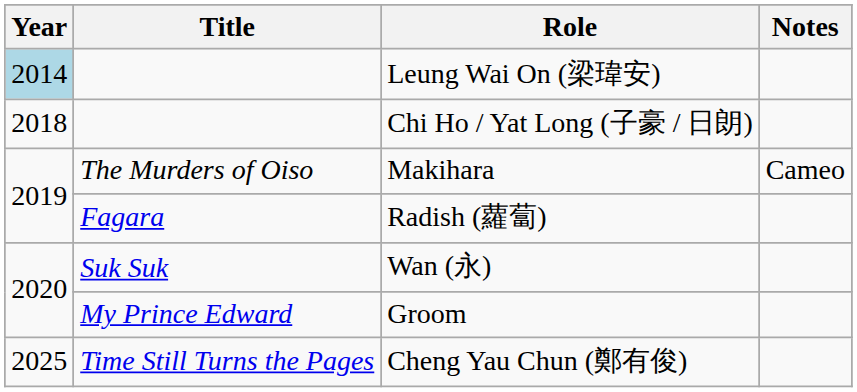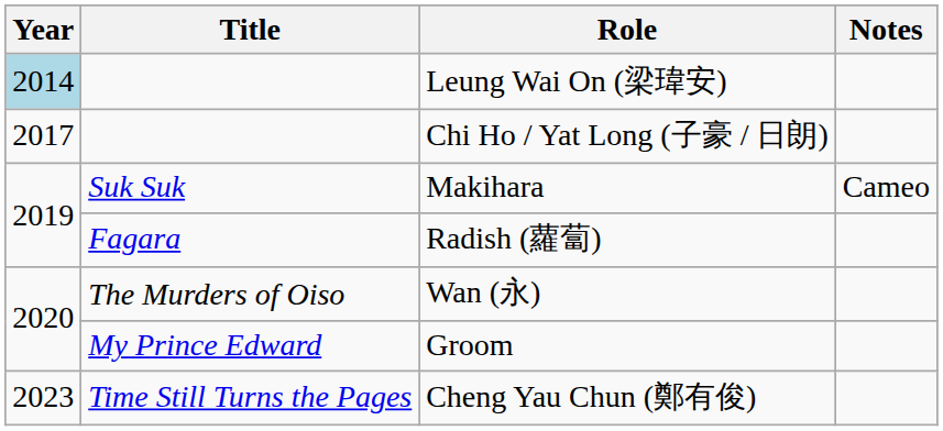Chi Ho / Yat Long (子豪 / 日朗) | Year: 2018 -> 2017
Makihara | Title: The Murders of Oiso -> Suk Suk
Wan (永) | Title: Suk Suk -> The Murders of Oiso
Cheng Yau Chun (鄭有俊) | Year: 2025 -> 2023
